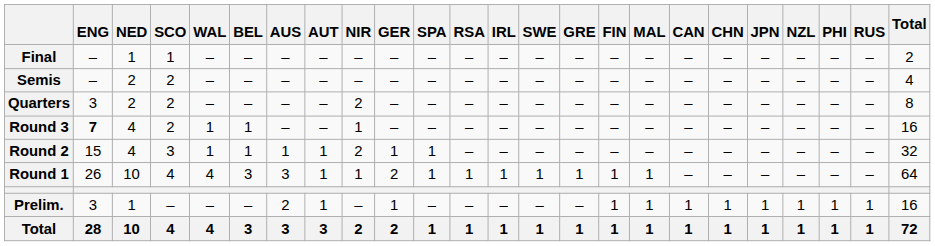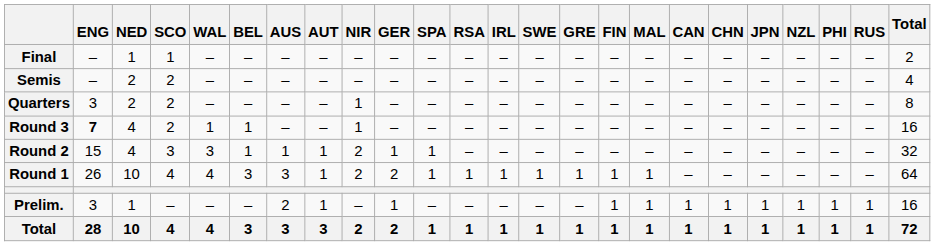Quarters | NIR: 2 -> 1
Round 2 | WAL: 1 -> 3
Round 1 | NIR: 1 -> 2
